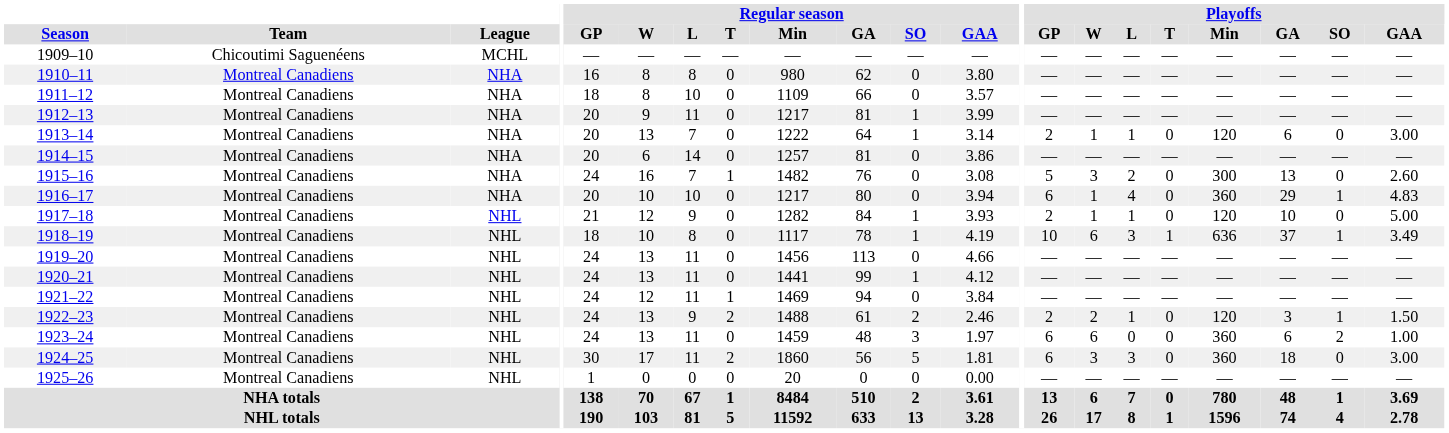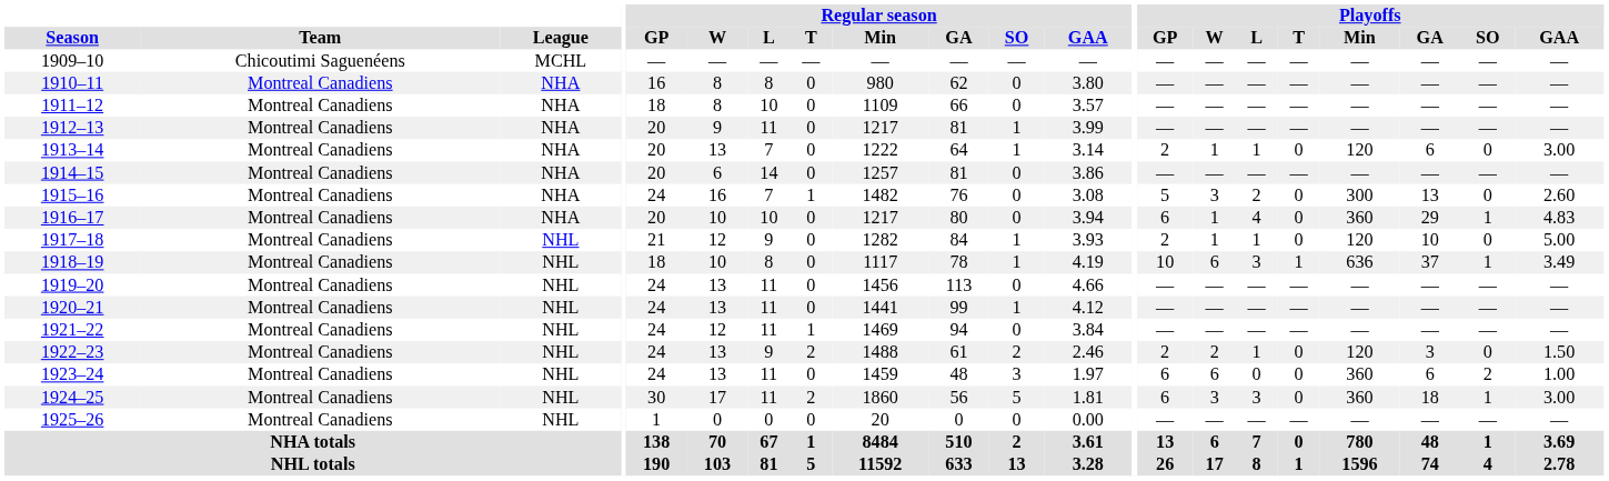1922–23 | Playoffs / SO: 1 -> 0
1924–25 | Playoffs / SO: 0 -> 1
